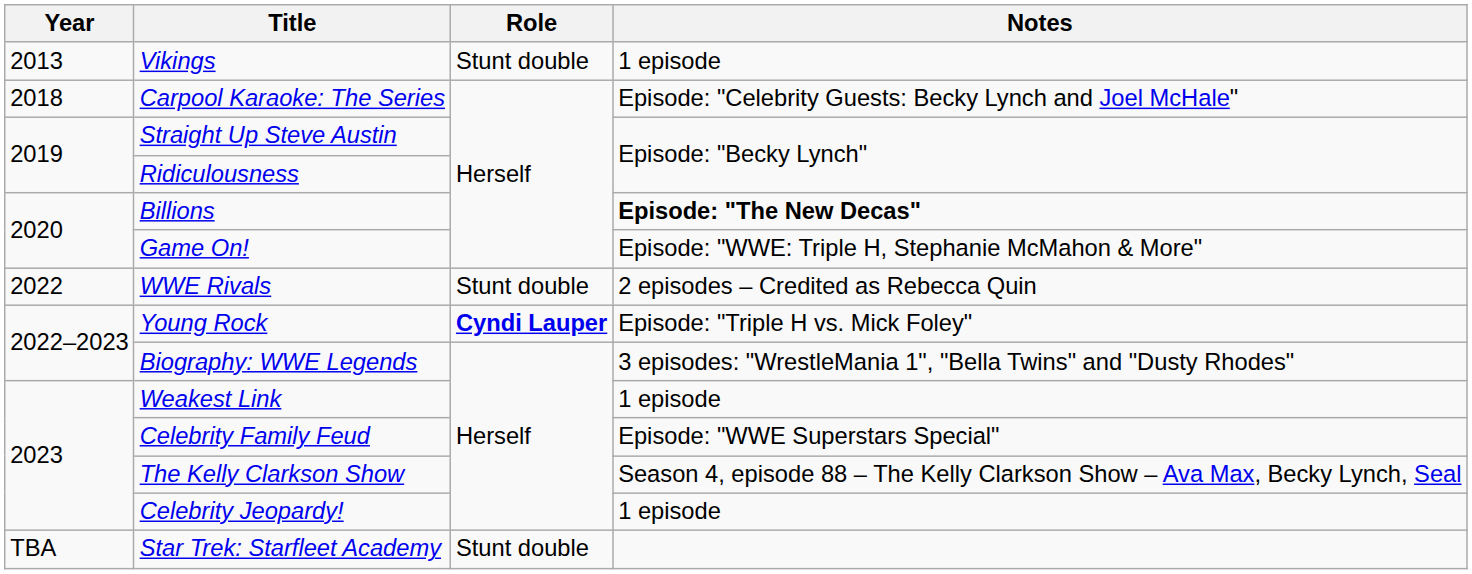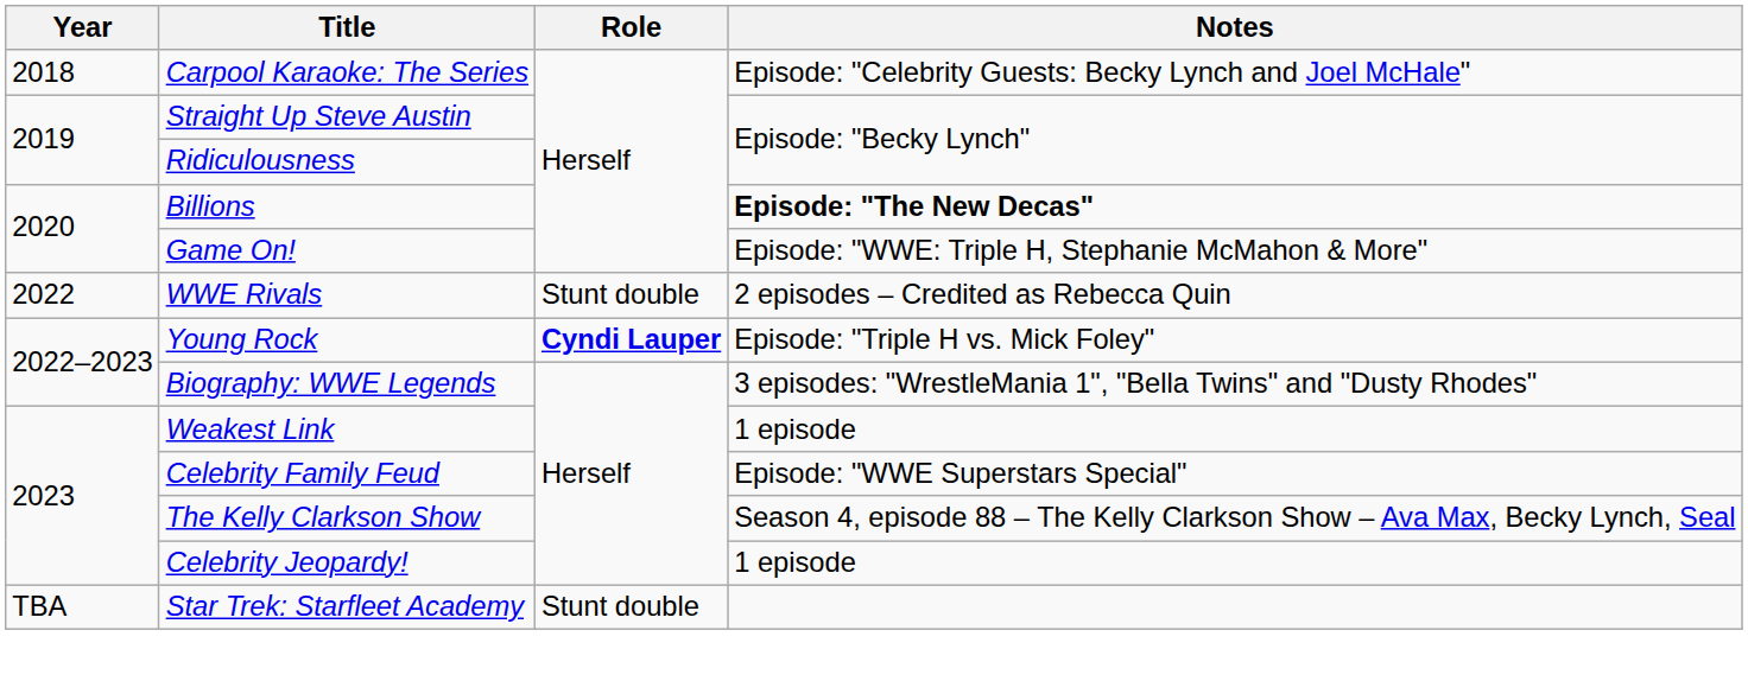- row: 2013 | Vikings | Stunt double | 1 episode
